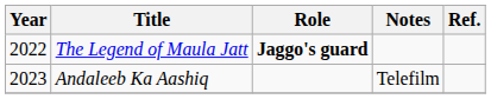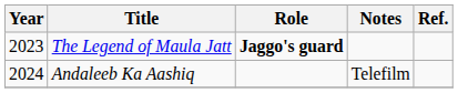The Legend of Maula Jatt | Year: 2022 -> 2023
Andaleeb Ka Aashiq | Year: 2023 -> 2024
